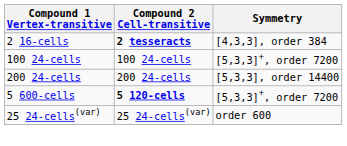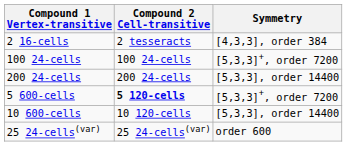2 16-cells | Compound 2 Cell-transitive: bold -> normal
+ row: 10 600-cells | 10 120-cells | [5,3,3], order 14400
